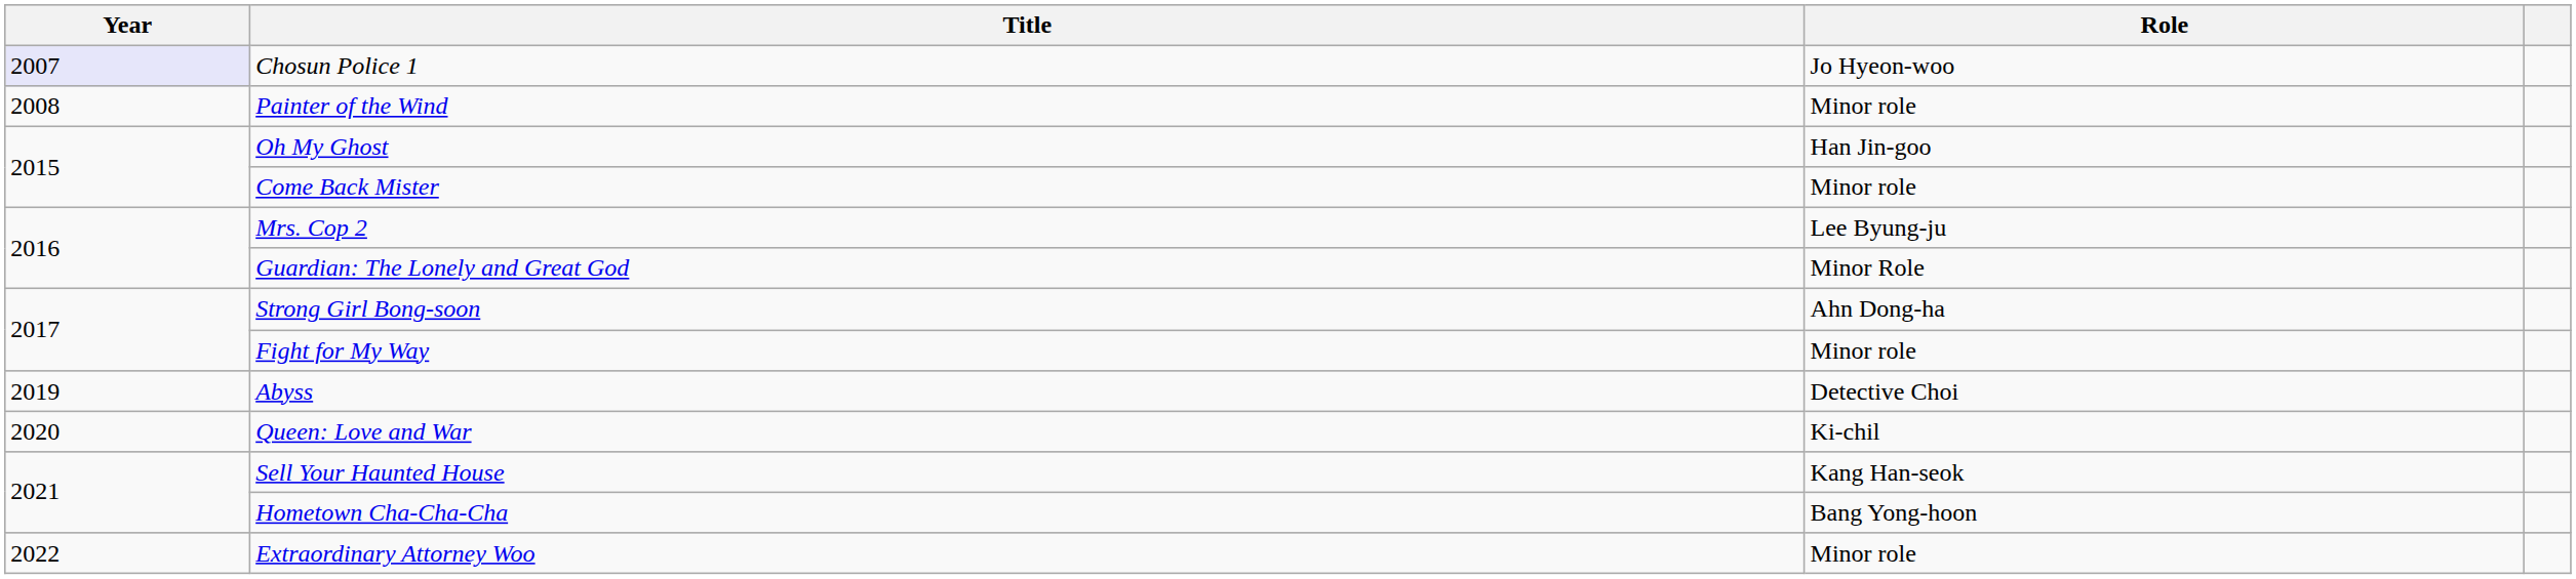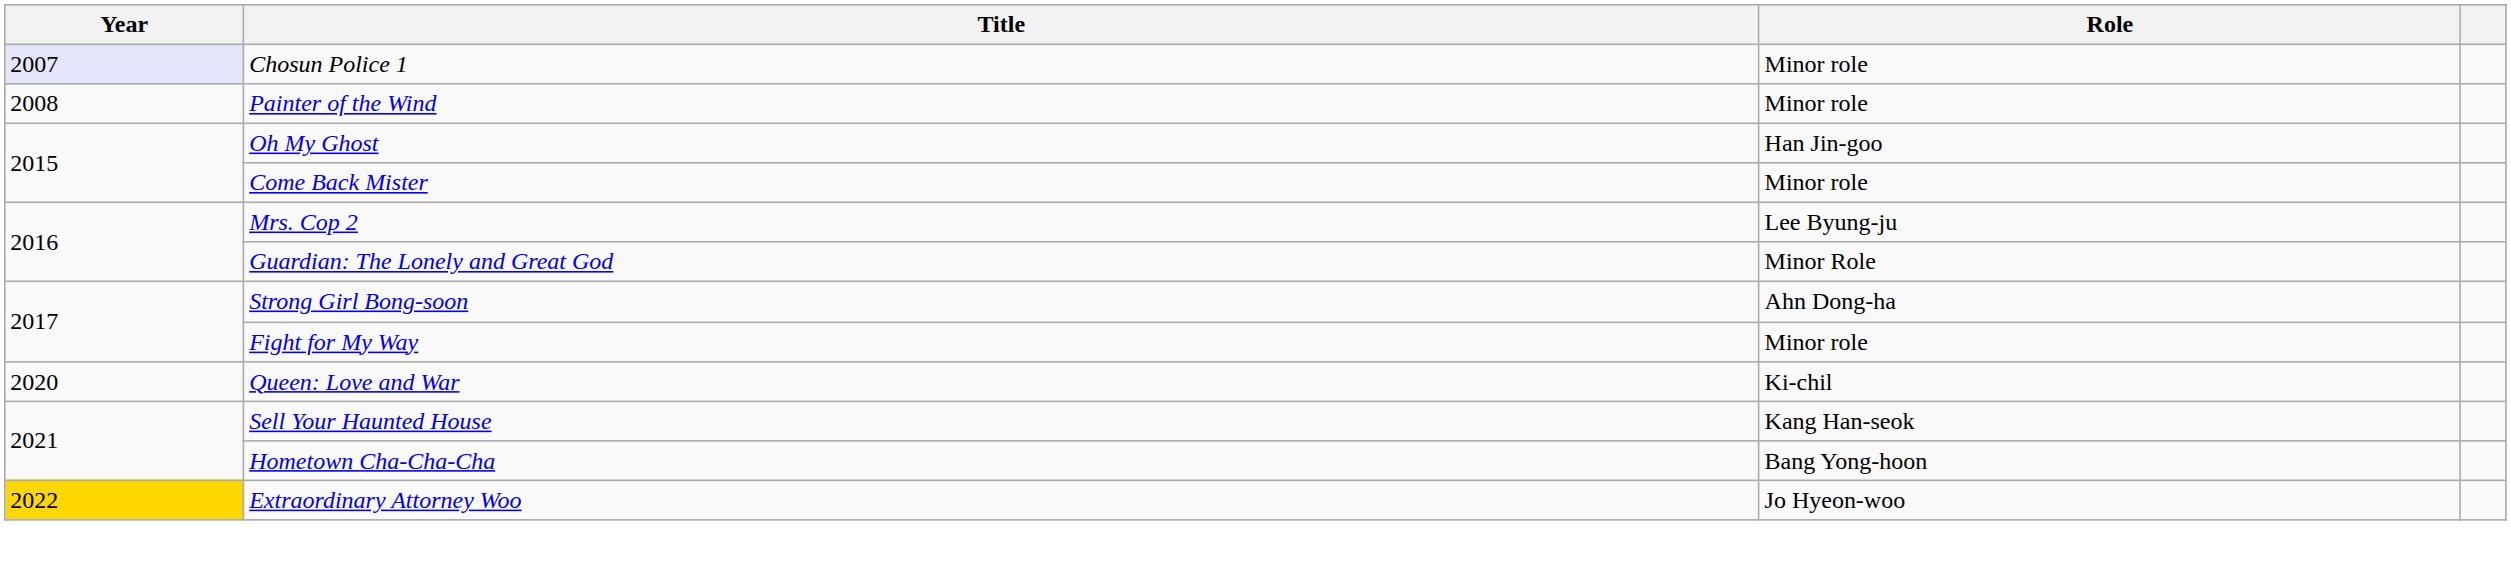Chosun Police 1 | Role: Jo Hyeon-woo -> Minor role
- row: 2019 | Abyss | Detective Choi
Extraordinary Attorney Woo | Year: no background -> gold background
Extraordinary Attorney Woo | Role: Minor role -> Jo Hyeon-woo
